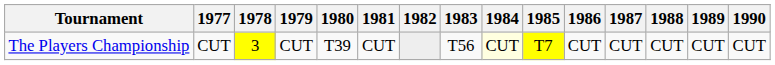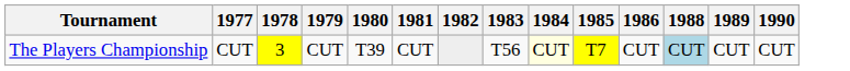- column: 1987 | CUT
The Players Championship | 1988: no background -> lightblue background
